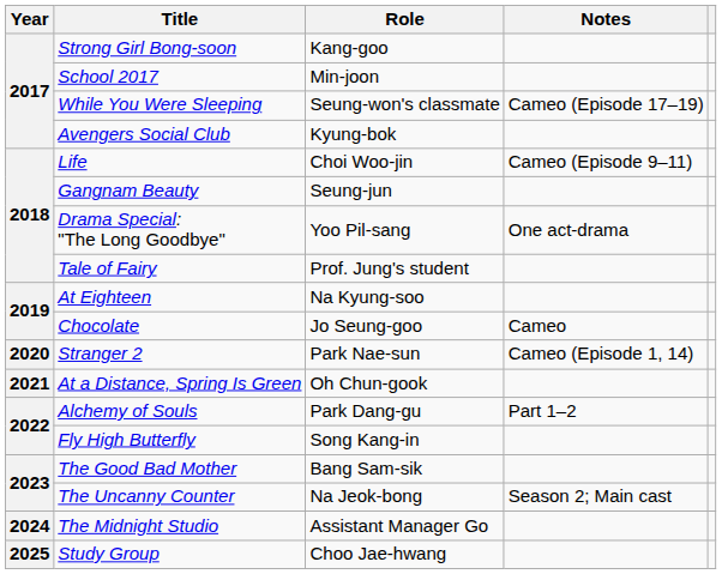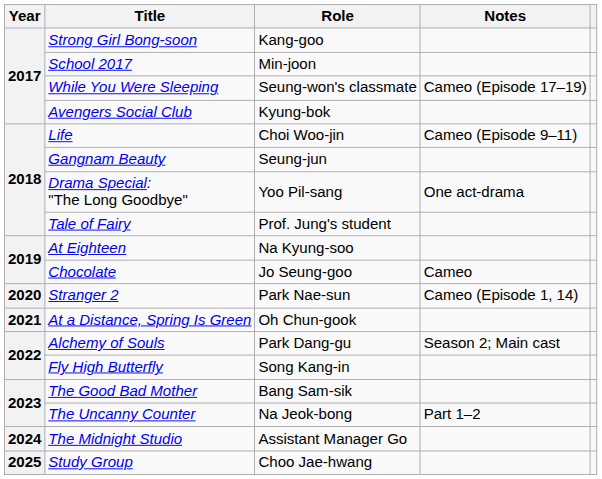Alchemy of Souls | Notes: Part 1–2 -> Season 2; Main cast
The Uncanny Counter | Notes: Season 2; Main cast -> Part 1–2
